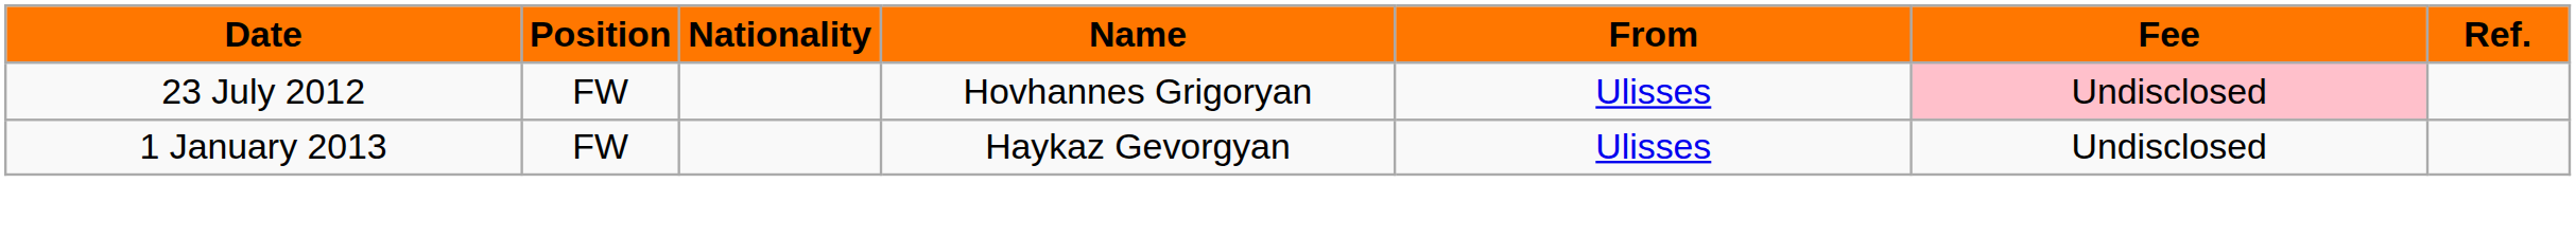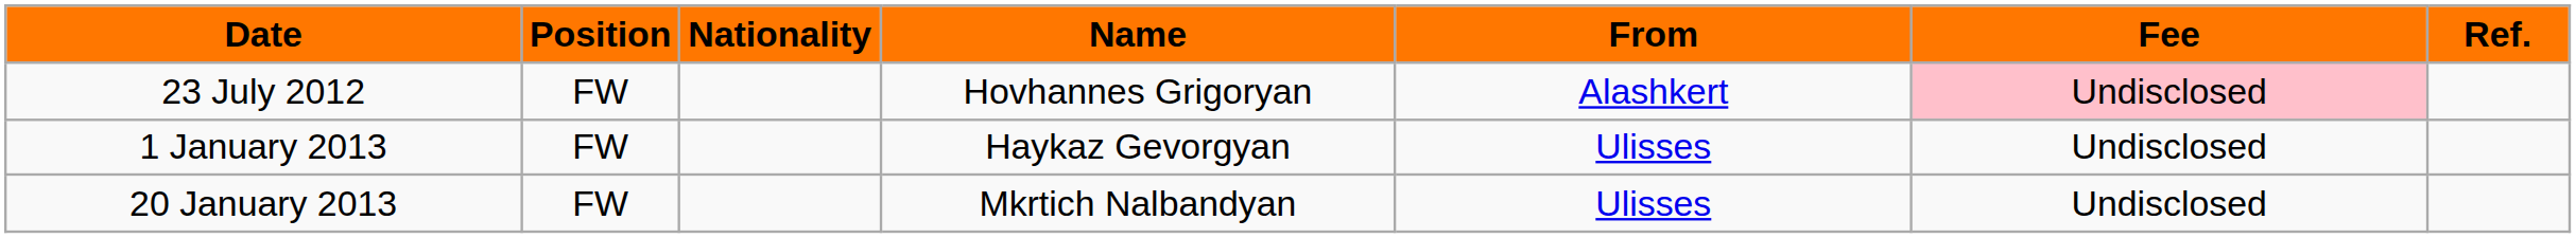23 July 2012 | From: Ulisses -> Alashkert
+ row: 20 January 2013 | FW | Mkrtich Nalbandyan | Ulisses | Undisclosed
